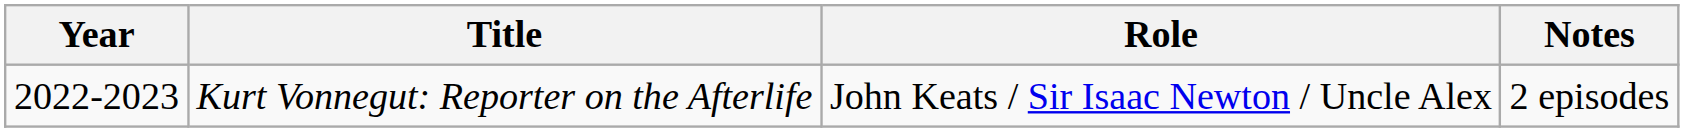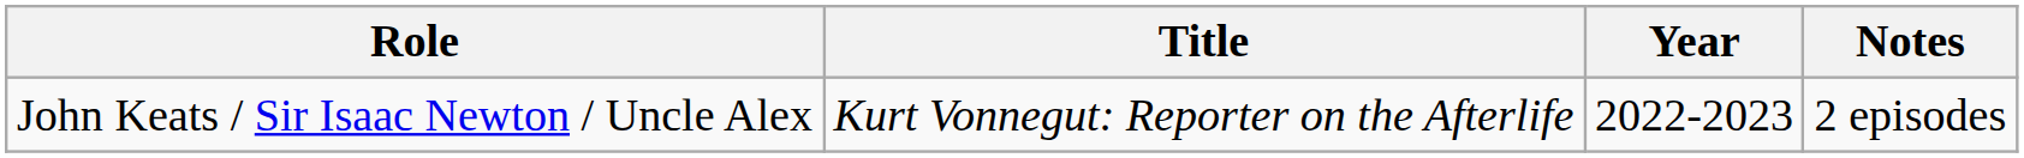columns swapped: Year <-> Role
